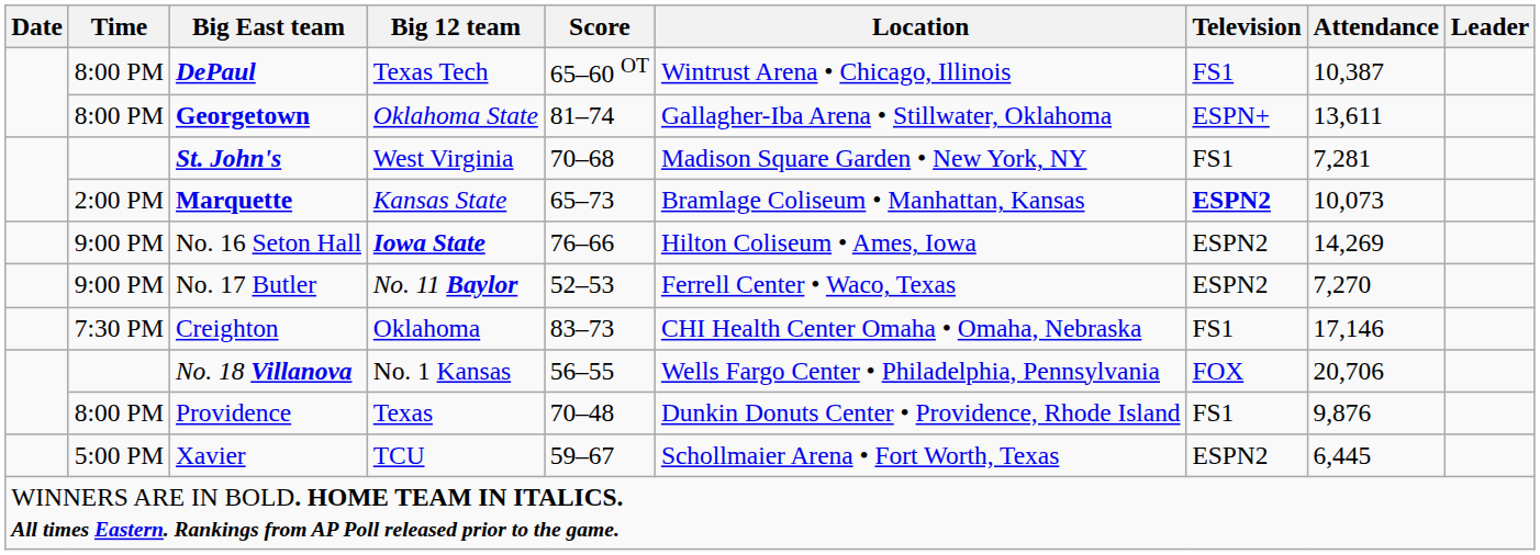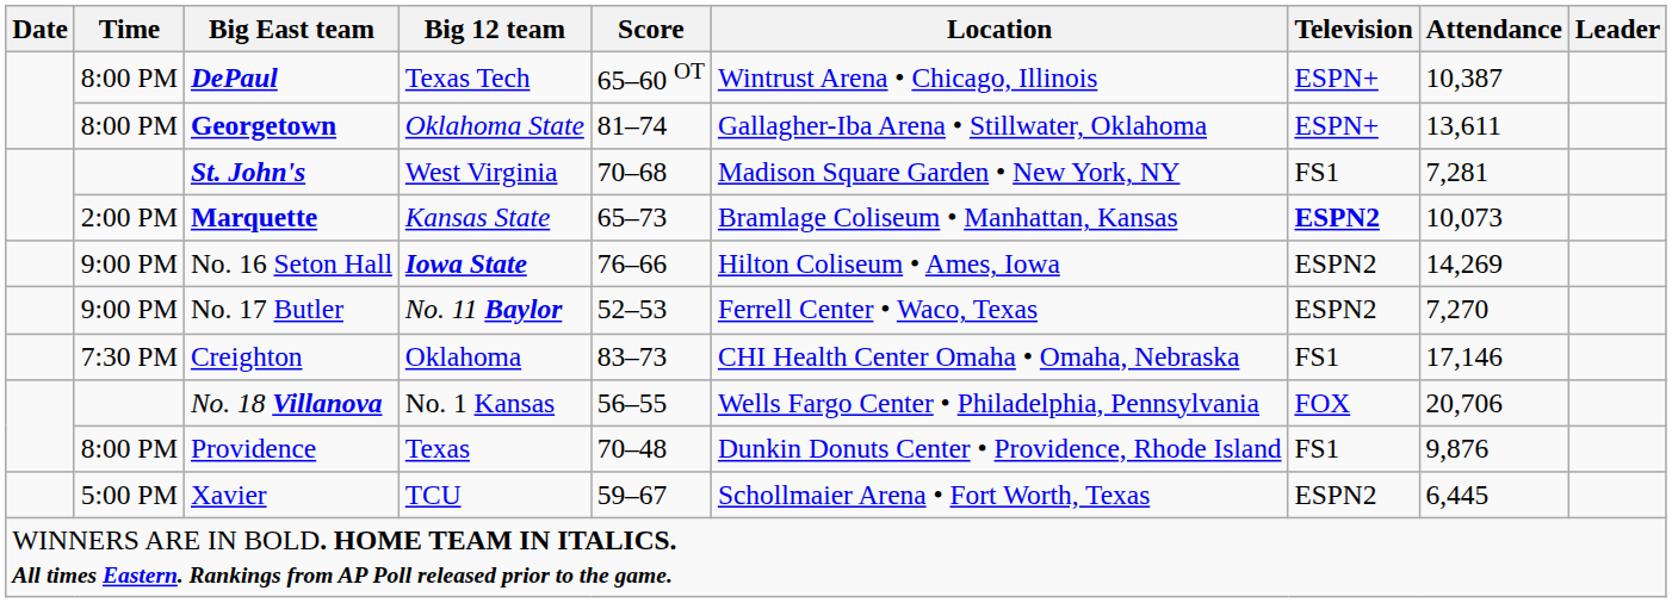DePaul | Television: FS1 -> ESPN+
